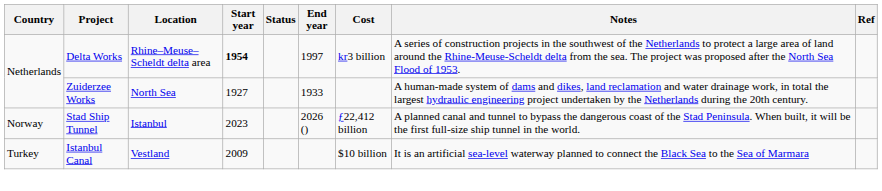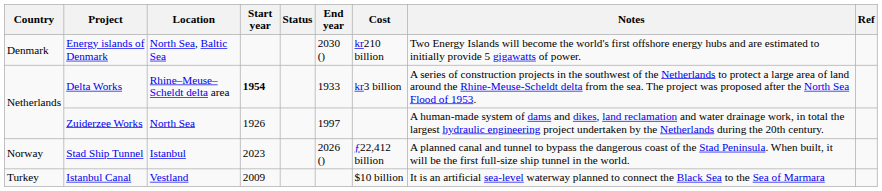+ row: Denmark | Energy islands of Denmark | North Sea, Baltic Sea | 2030 () | kr210 billion | Two Energy Islands will become the world's first offshore energy hubs and are estimated to initially provide 5 gigawatts of power.
Delta Works | End year: 1997 -> 1933
Zuiderzee Works | Start year: 1927 -> 1926
Zuiderzee Works | End year: 1933 -> 1997
